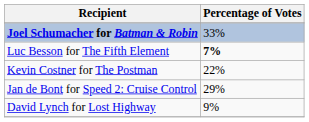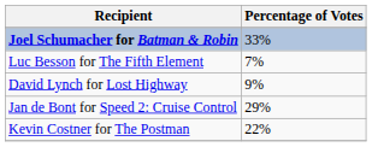Luc Besson for The Fifth Element | Percentage of Votes: bold -> normal
rows swapped: Kevin Costner for The Postman <-> David Lynch for Lost Highway
